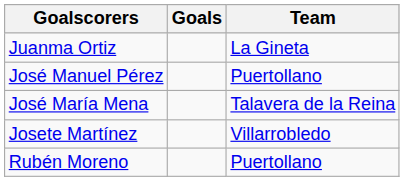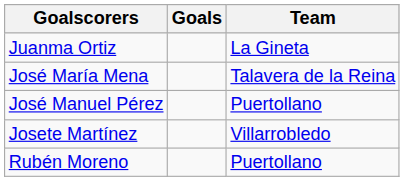rows swapped: José María Mena <-> José Manuel Pérez
